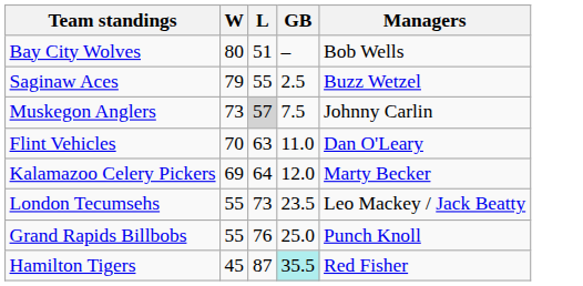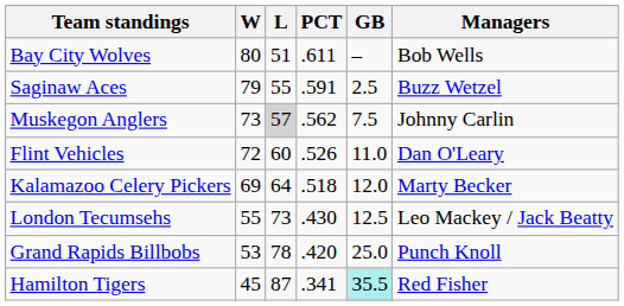+ column: PCT | .611 | .591 | .562 | .526 | .518 | .430 | .420 | .341
Flint Vehicles | W: 70 -> 72
Flint Vehicles | L: 63 -> 60
London Tecumsehs | GB: 23.5 -> 12.5
Grand Rapids Billbobs | W: 55 -> 53
Grand Rapids Billbobs | L: 76 -> 78
